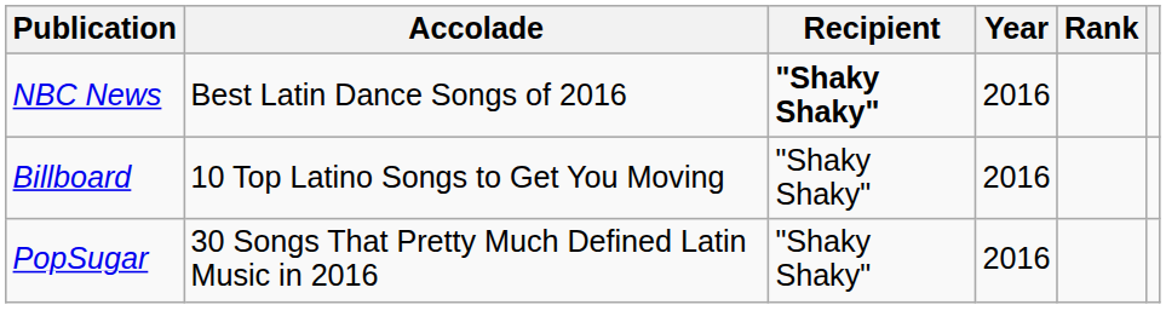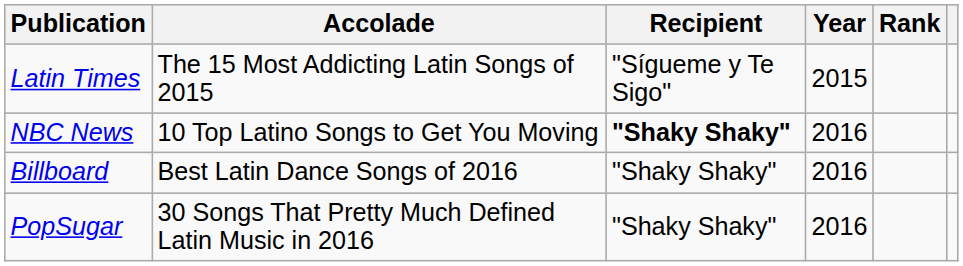+ row: Latin Times | The 15 Most Addicting Latin Songs of 2015 | "Sígueme y Te Sigo" | 2015
NBC News | Accolade: Best Latin Dance Songs of 2016 -> 10 Top Latino Songs to Get You Moving
Billboard | Accolade: 10 Top Latino Songs to Get You Moving -> Best Latin Dance Songs of 2016
